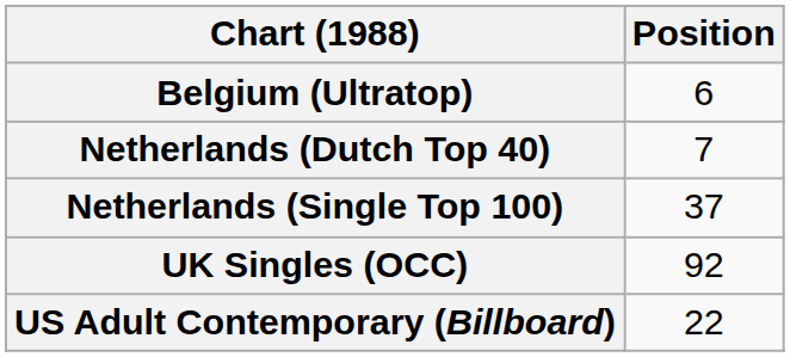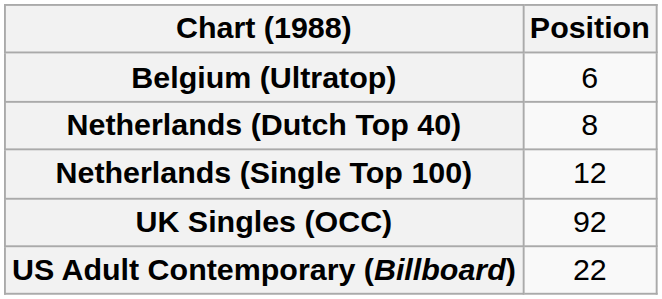Netherlands (Dutch Top 40) | Position: 7 -> 8
Netherlands (Single Top 100) | Position: 37 -> 12
